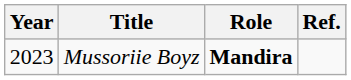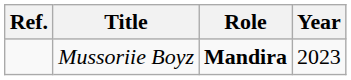columns swapped: Year <-> Ref.
